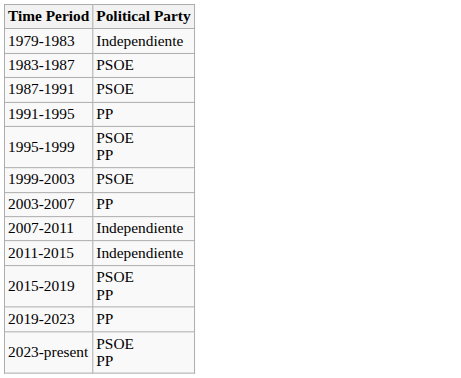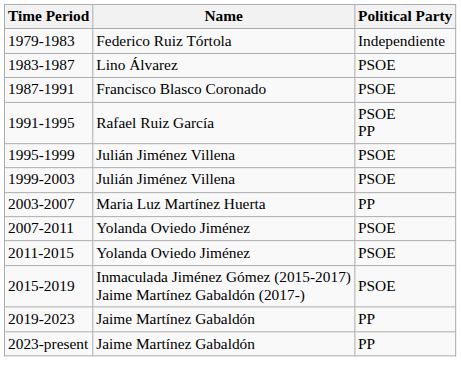+ column: Name | Federico Ruiz Tórtola | Lino Álvarez | Francisco Blasco Coronado | Rafael Ruiz García | Julián Jiménez Villena | Julián Jiménez Villena | Maria Luz Martínez Huerta | Yolanda Oviedo Jiménez | Yolanda Oviedo Jiménez | Inmaculada Jiménez Gómez (2015-2017) Jaime Martínez Gabaldón (2017-) | Jaime Martínez Gabaldón | Jaime Martínez Gabaldón
1991-1995 | Political Party: PP -> PSOE PP
1995-1999 | Political Party: PSOE PP -> PSOE
2007-2011 | Political Party: Independiente -> PSOE
2011-2015 | Political Party: Independiente -> PSOE
2015-2019 | Political Party: PSOE PP -> PSOE
2023-present | Political Party: PSOE PP -> PP
